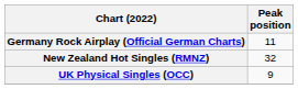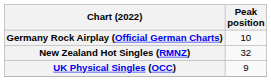Germany Rock Airplay (Official German Charts) | Peak position: 11 -> 10
